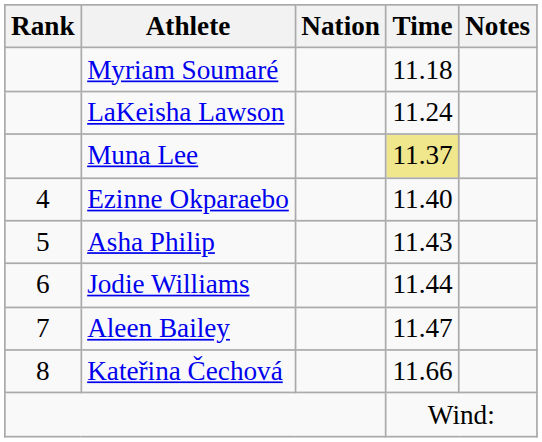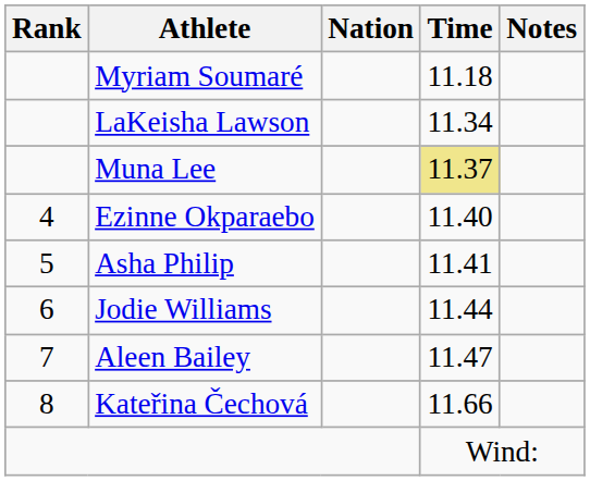LaKeisha Lawson | Time: 11.24 -> 11.34
Asha Philip | Time: 11.43 -> 11.41
